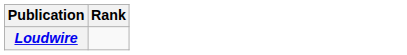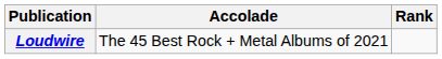+ column: Accolade | The 45 Best Rock + Metal Albums of 2021
